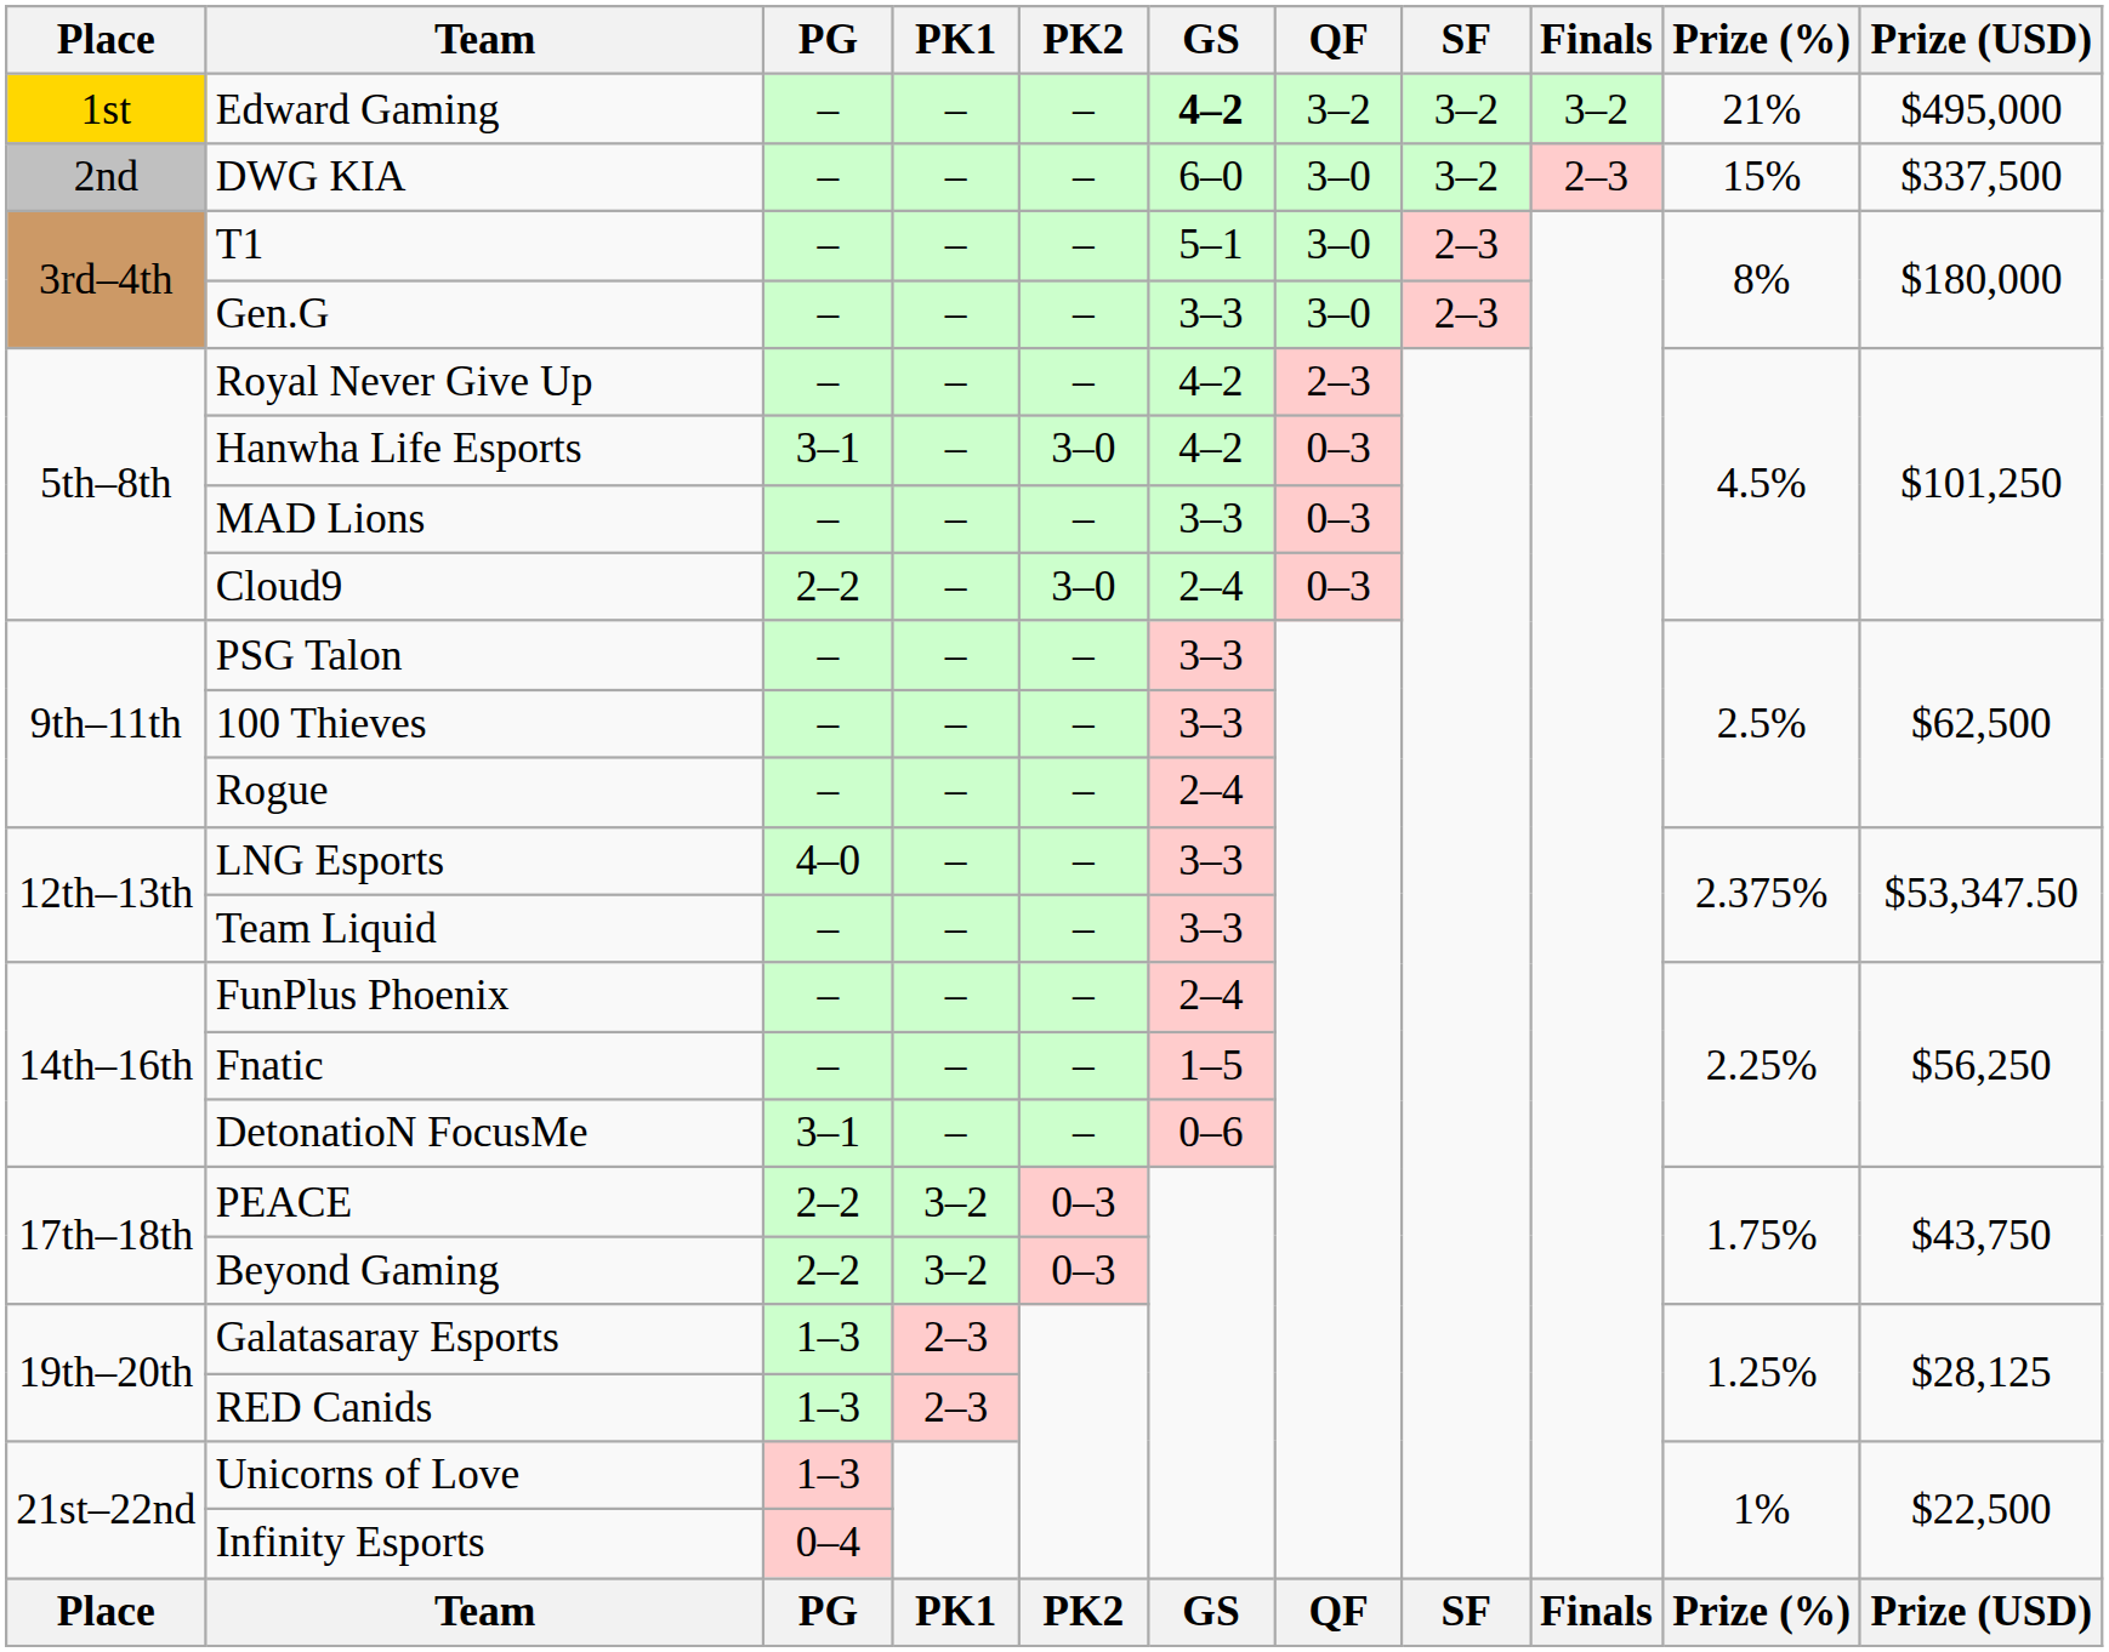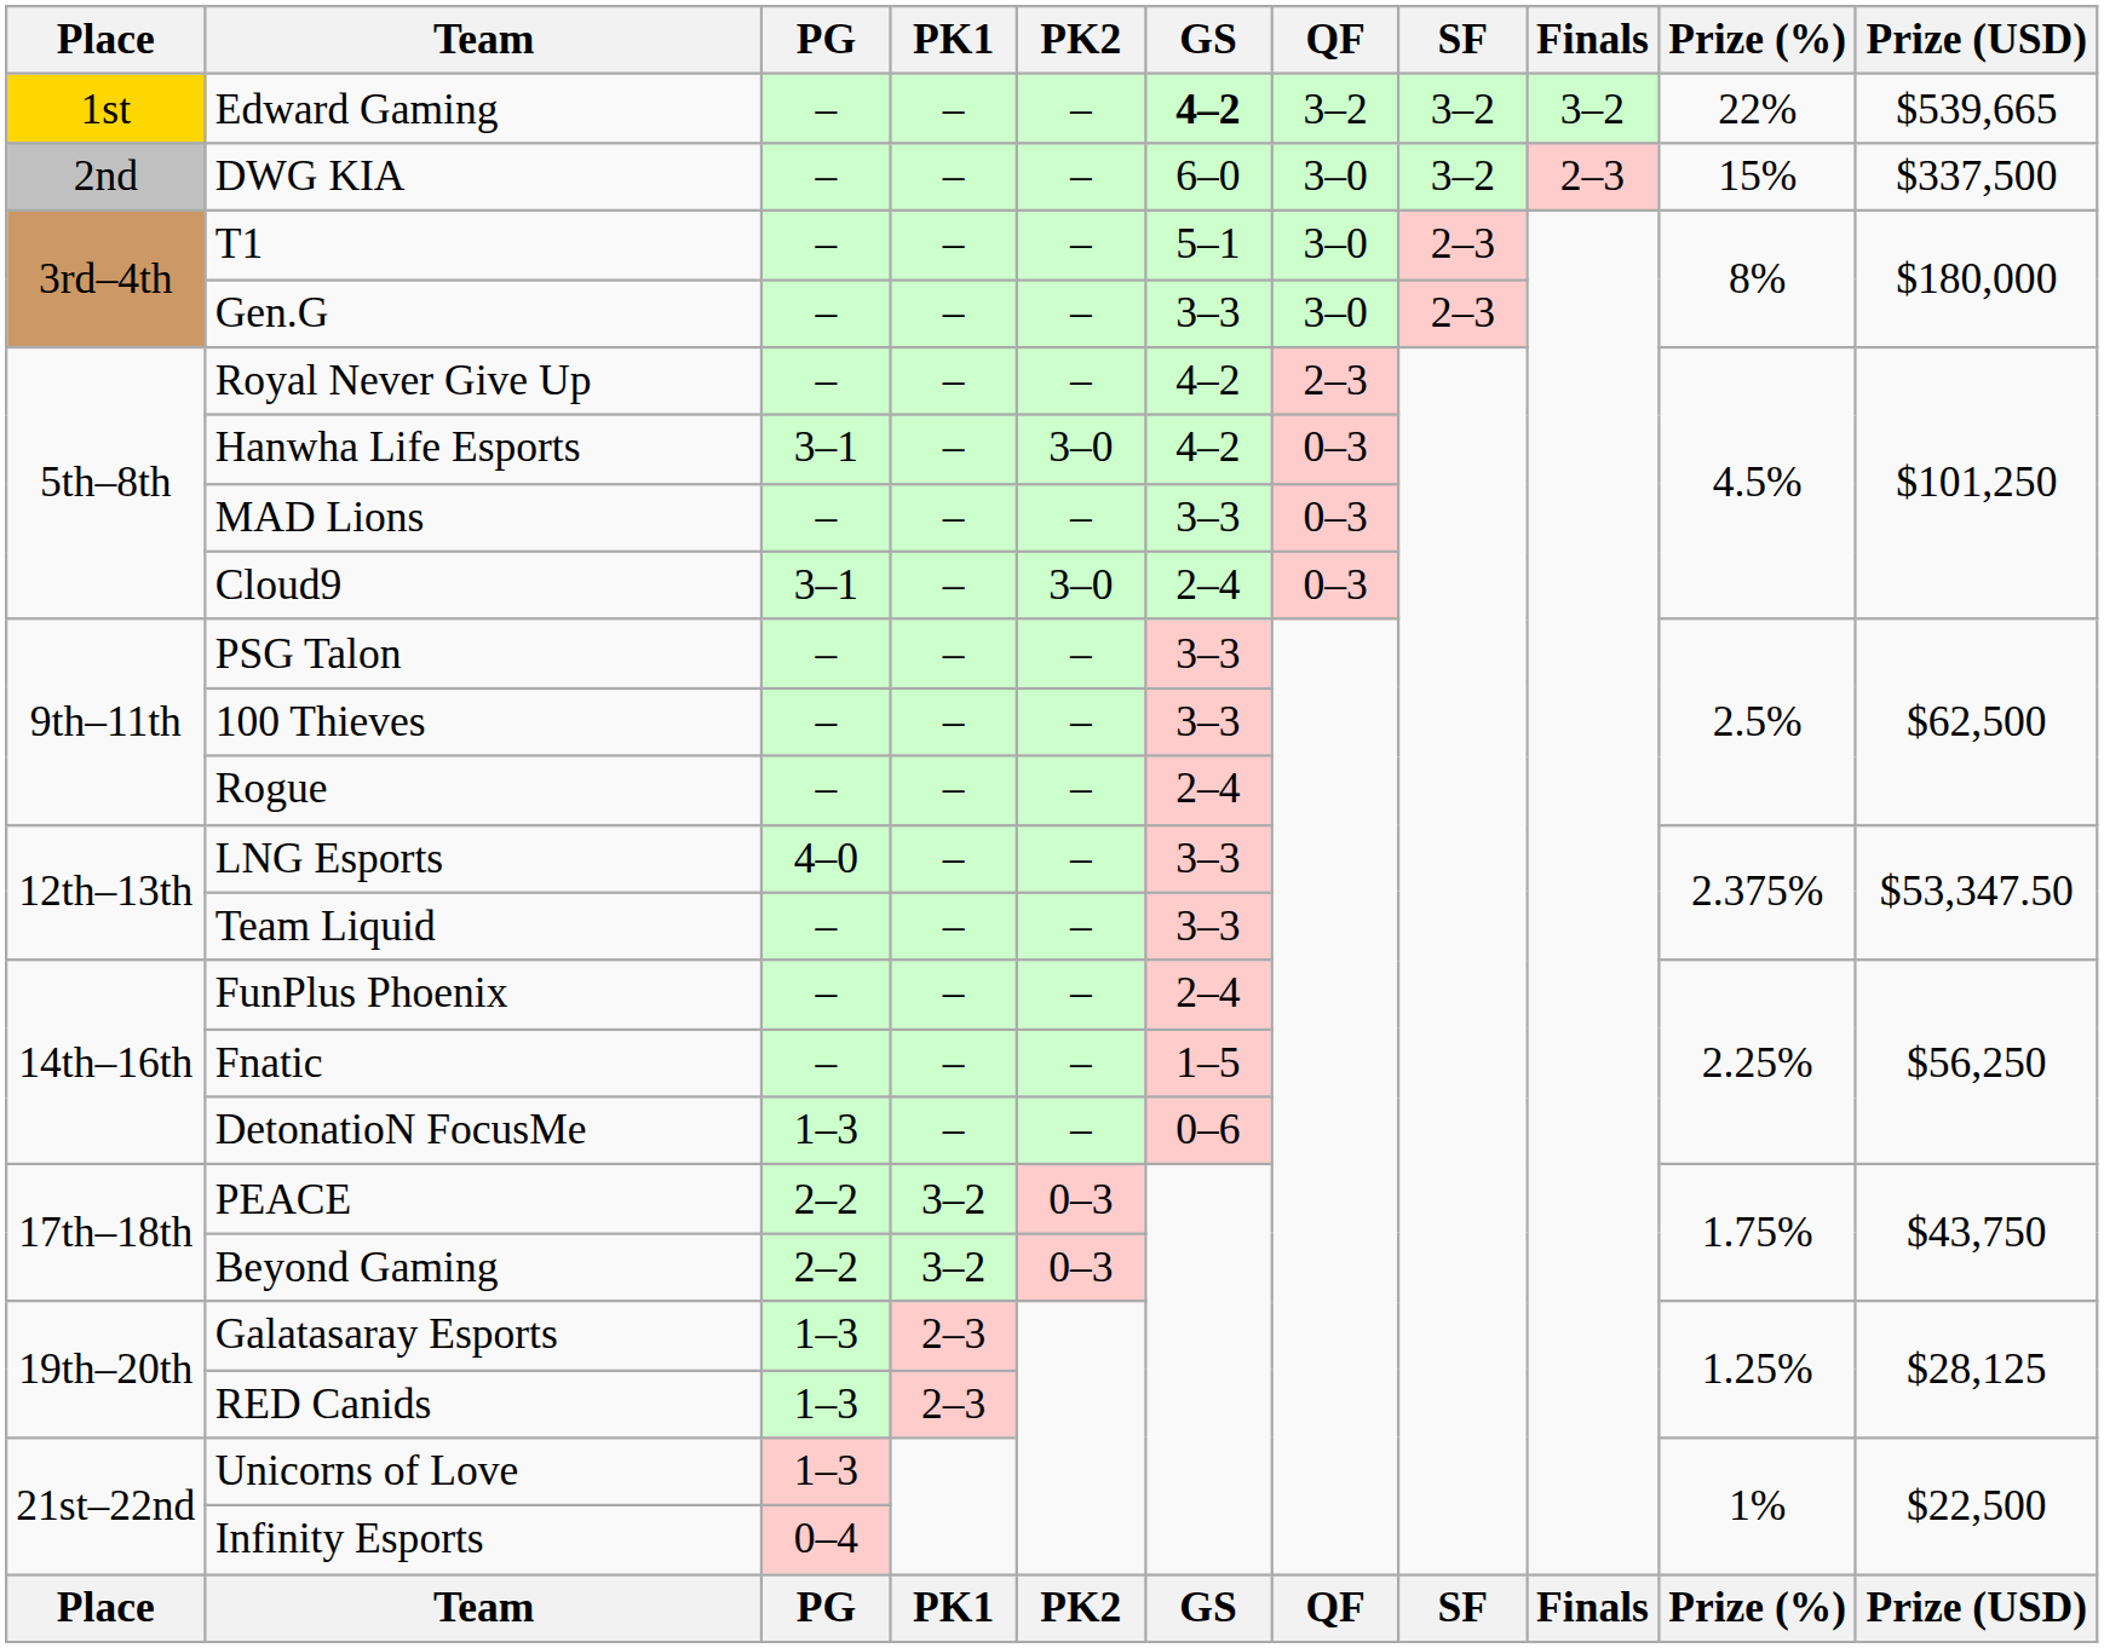Edward Gaming | Prize (%): 21% -> 22%
Edward Gaming | Prize (USD): $495,000 -> $539,665
Cloud9 | PG: 2–2 -> 3–1
DetonatioN FocusMe | PG: 3–1 -> 1–3
